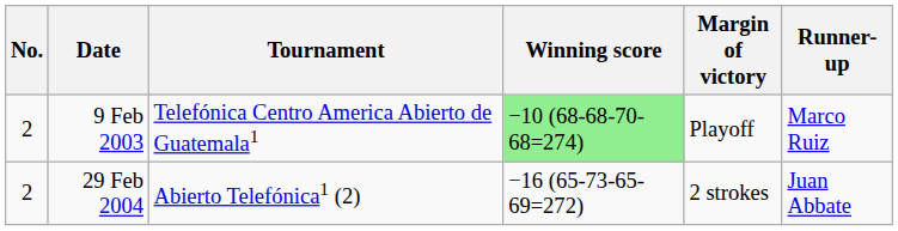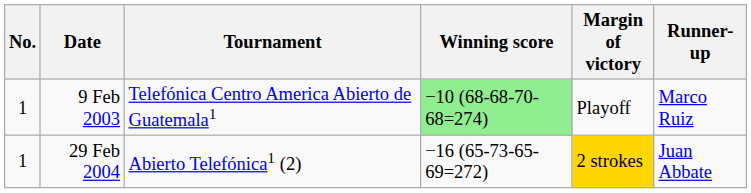9 Feb 2003 | No.: 2 -> 1
29 Feb 2004 | No.: 2 -> 1
29 Feb 2004 | Margin of victory: no background -> gold background
